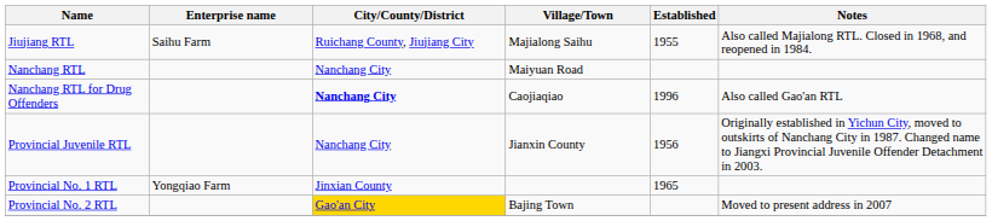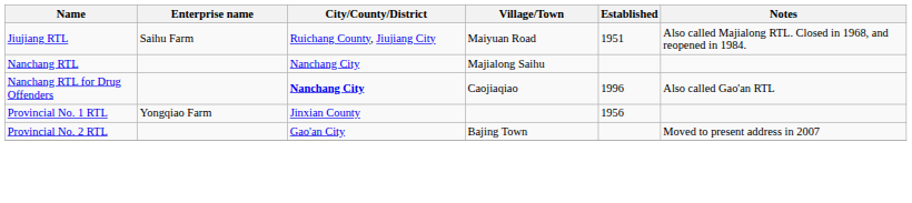Jiujiang RTL | Village/Town: Majialong Saihu -> Maiyuan Road
Jiujiang RTL | Established: 1955 -> 1951
Nanchang RTL | Village/Town: Maiyuan Road -> Majialong Saihu
- row: Provincial Juvenile RTL | Nanchang City | Jianxin County | 1956 | Originally established in Yichun City, moved to outskirts of Nanchang City in 1987. Changed name to Jiangxi Provincial Juvenile Offender Detachment in 2003.
Provincial No. 1 RTL | Established: 1965 -> 1956
Provincial No. 2 RTL | City/County/District: gold background -> no background
